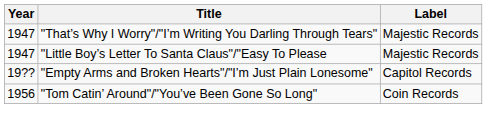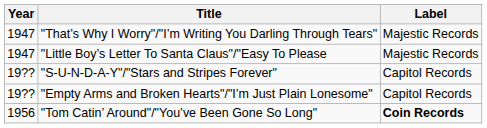+ row: 19?? | "S-U-N-D-A-Y"/"Stars and Stripes Forever" | Capitol Records
"Tom Catin’ Around"/"You’ve Been Gone So Long" | Label: normal -> bold
